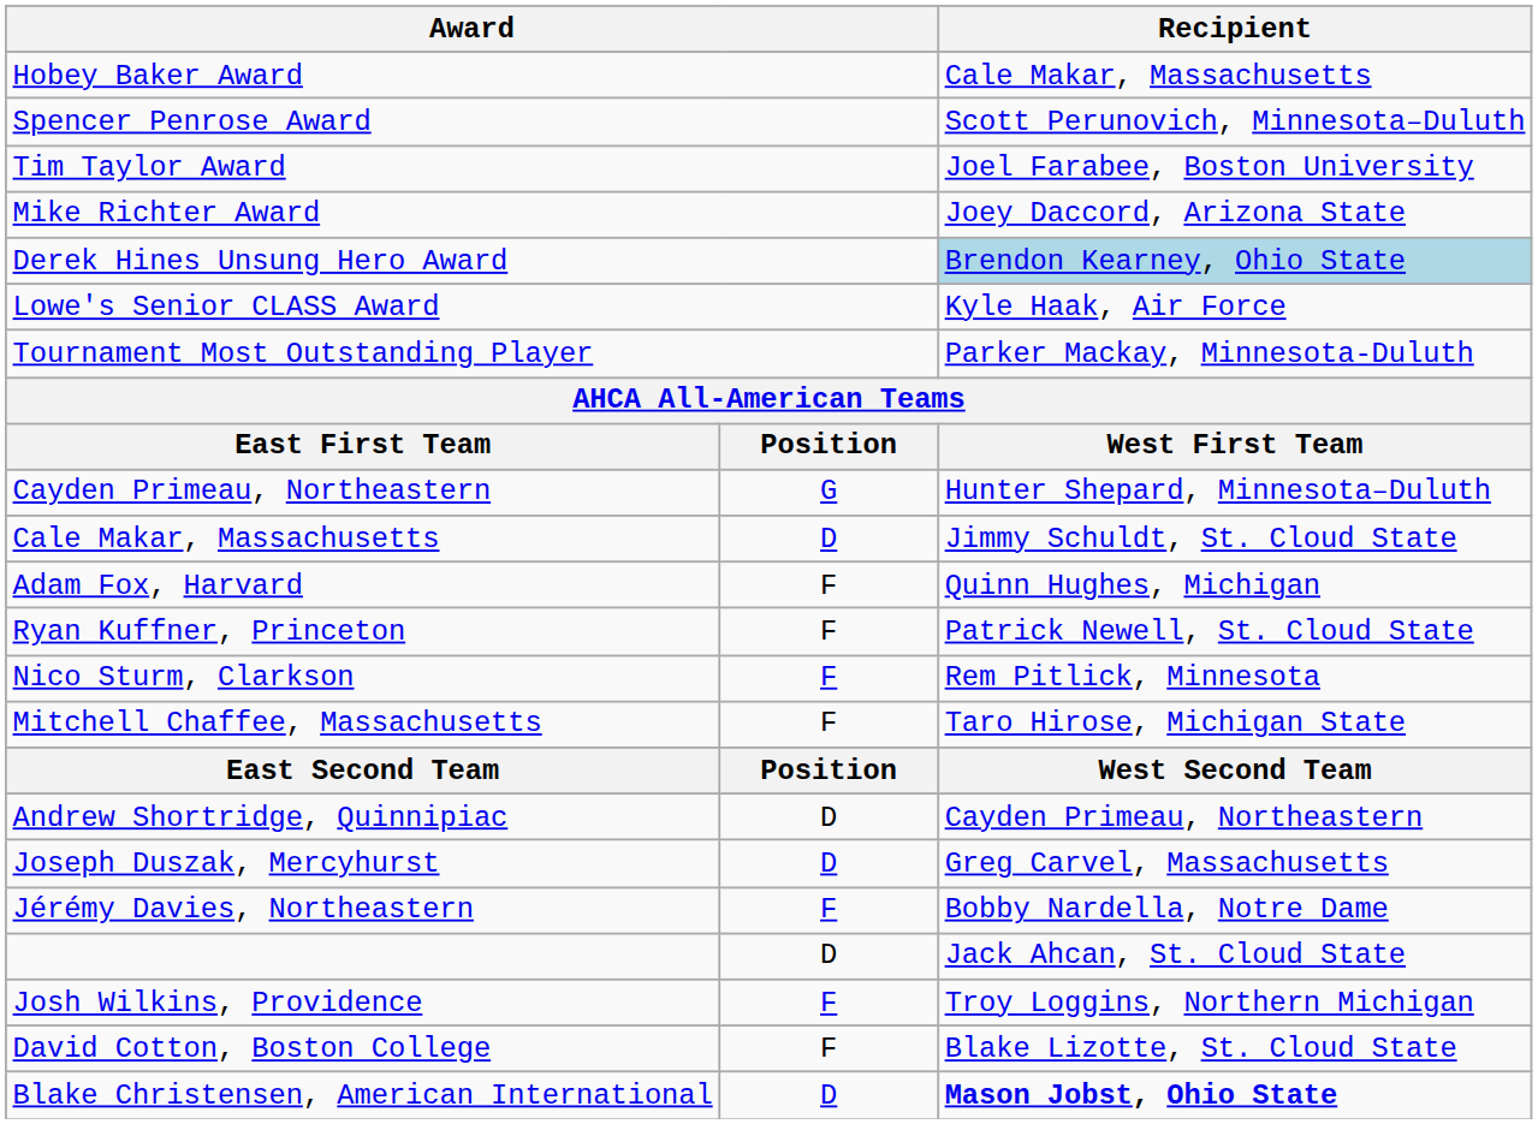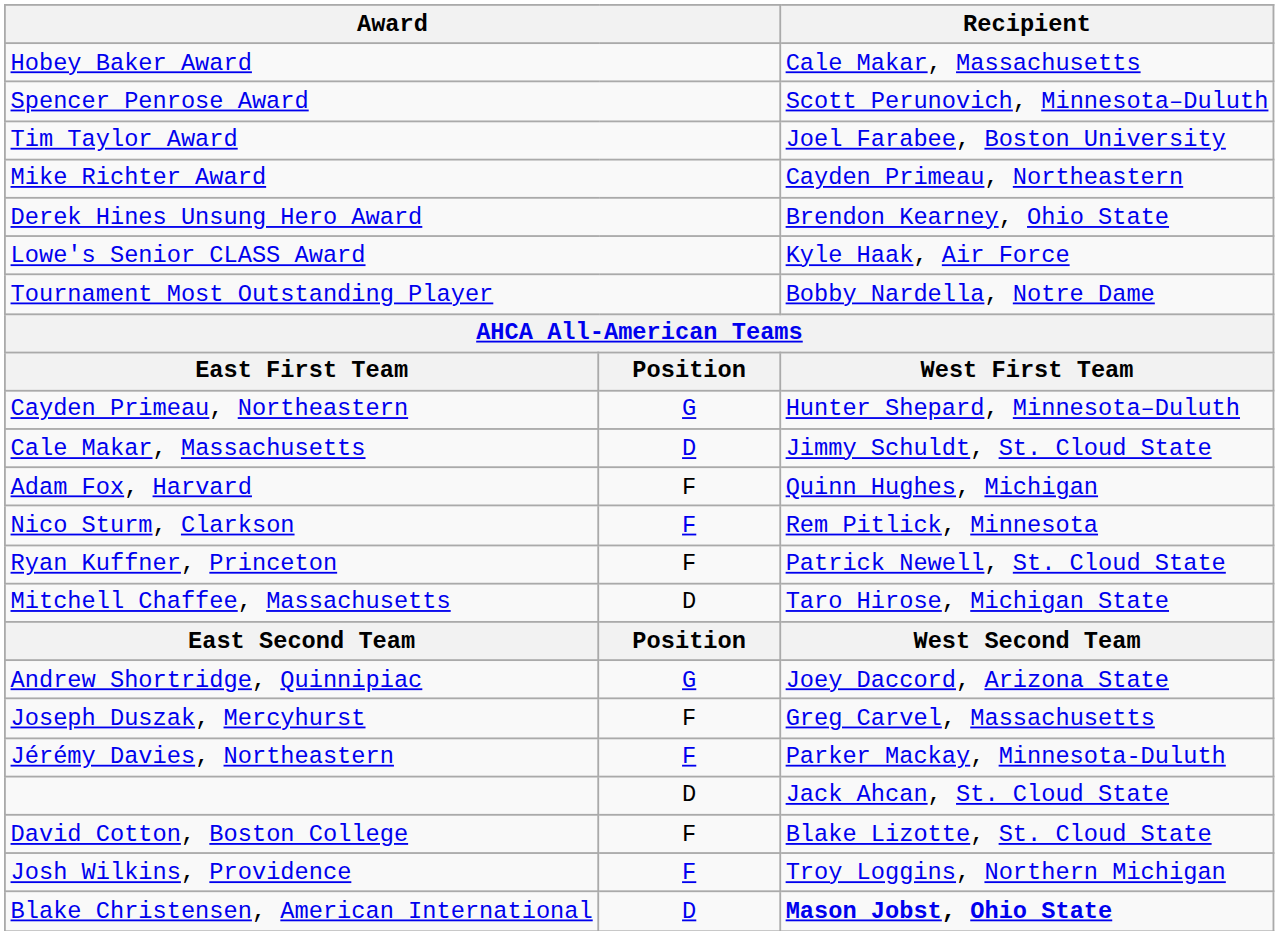Mike Richter Award | Recipient: Joey Daccord, Arizona State -> Cayden Primeau, Northeastern
Derek Hines Unsung Hero Award | Recipient: lightblue background -> no background
Tournament Most Outstanding Player | Recipient: Parker Mackay, Minnesota-Duluth -> Bobby Nardella, Notre Dame
rows swapped: Nico Sturm, Clarkson <-> Ryan Kuffner, Princeton
Mitchell Chaffee, Massachusetts | column 2: F -> D
Andrew Shortridge, Quinnipiac | column 2: D -> G
Andrew Shortridge, Quinnipiac | Recipient: Cayden Primeau, Northeastern -> Joey Daccord, Arizona State
Joseph Duszak, Mercyhurst | column 2: D -> F
Jérémy Davies, Northeastern | Recipient: Bobby Nardella, Notre Dame -> Parker Mackay, Minnesota-Duluth
rows swapped: Josh Wilkins, Providence <-> David Cotton, Boston College
